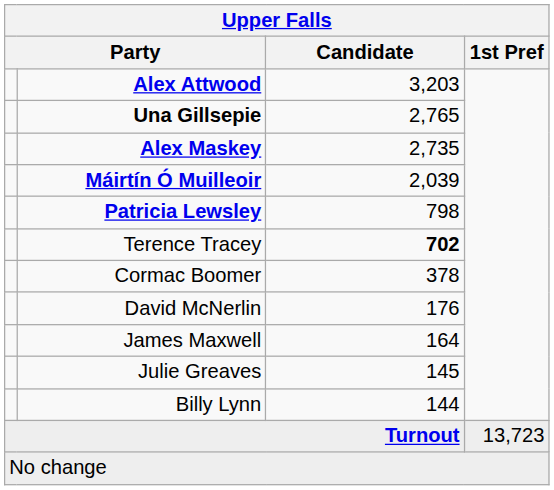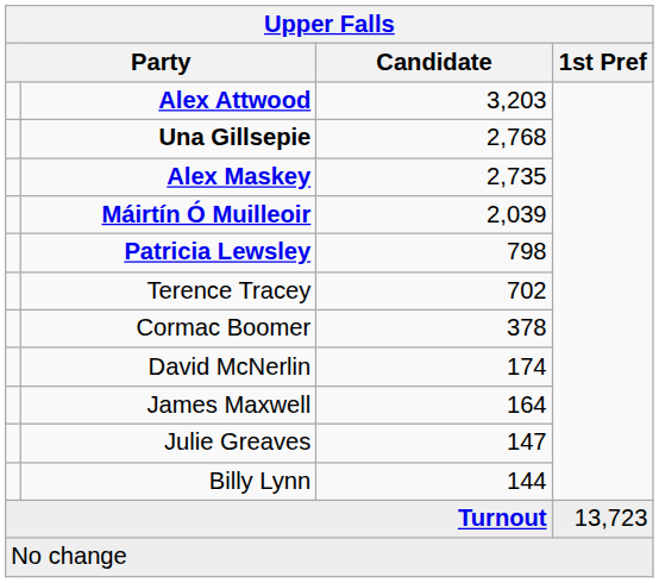Una Gillsepie | Candidate: 2,765 -> 2,768
Terence Tracey | Candidate: bold -> normal
David McNerlin | Candidate: 176 -> 174
Julie Greaves | Candidate: 145 -> 147
